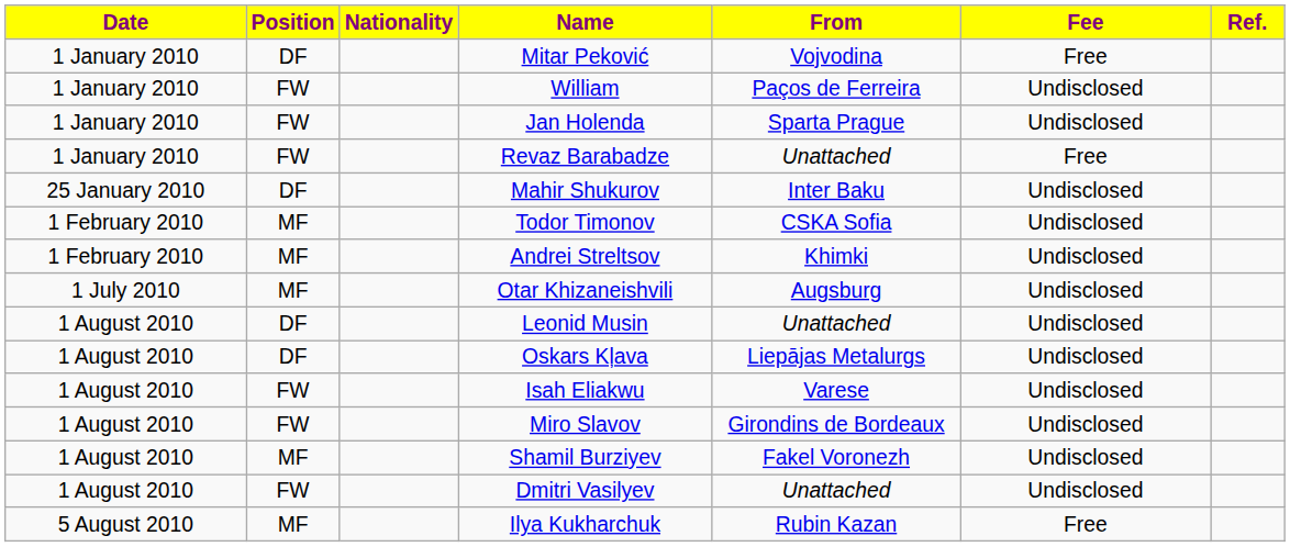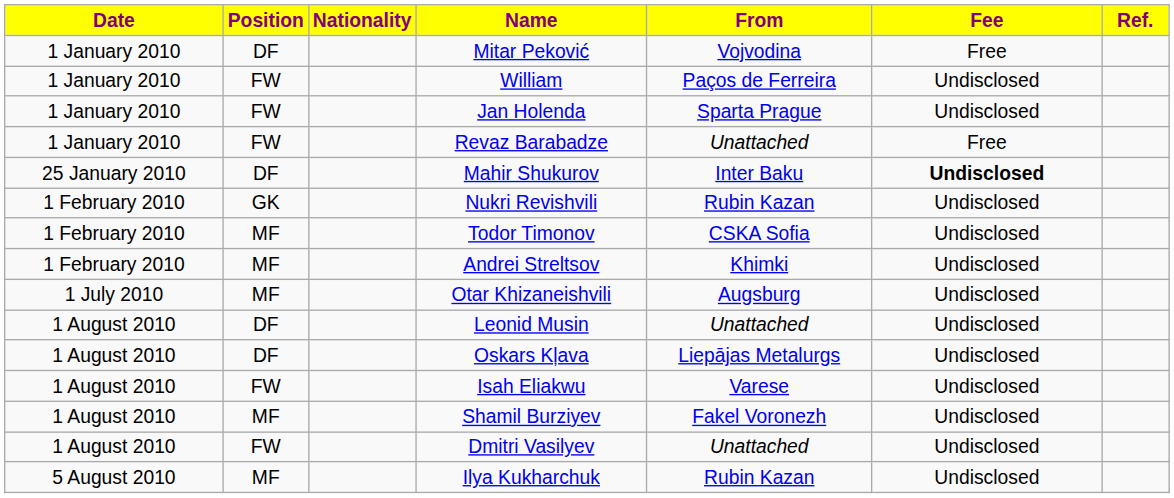Mahir Shukurov | Fee: normal -> bold
+ row: 1 February 2010 | GK | Nukri Revishvili | Rubin Kazan | Undisclosed
- row: 1 August 2010 | FW | Miro Slavov | Girondins de Bordeaux | Undisclosed
Ilya Kukharchuk | Fee: Free -> Undisclosed
